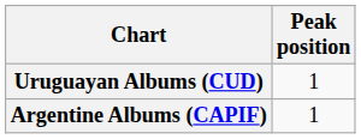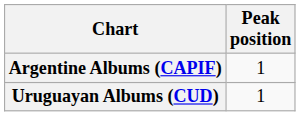rows swapped: Argentine Albums (CAPIF) <-> Uruguayan Albums (CUD)
